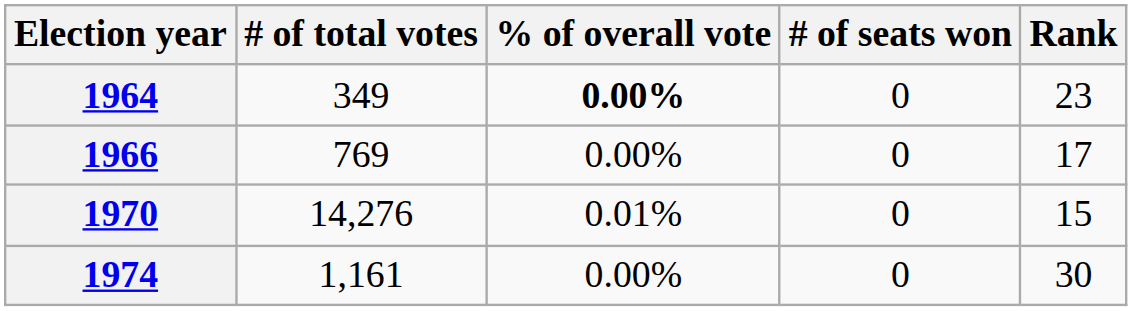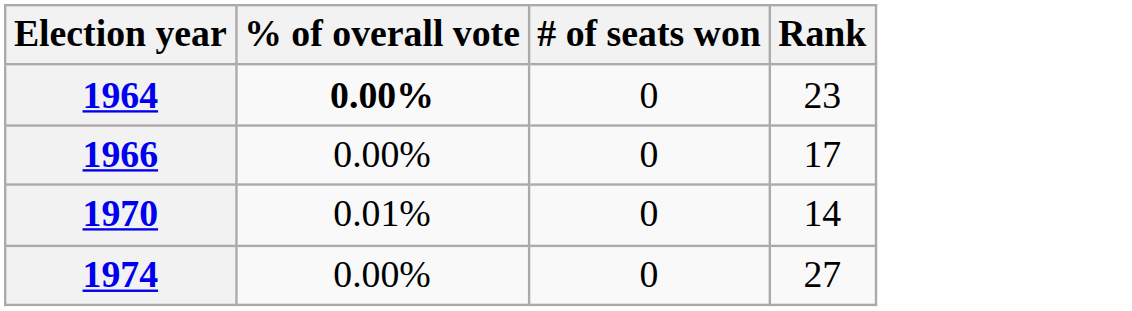- column: # of total votes | 349 | 769 | 14,276 | 1,161
1970 | Rank: 15 -> 14
1974 | Rank: 30 -> 27
